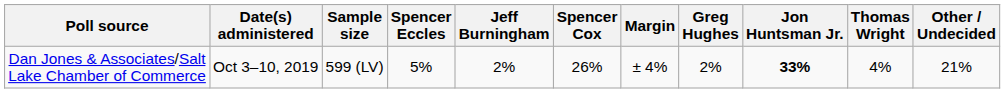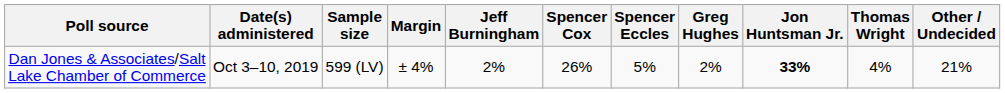columns swapped: Margin <-> Spencer Eccles
